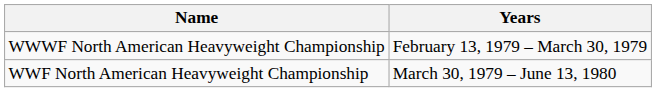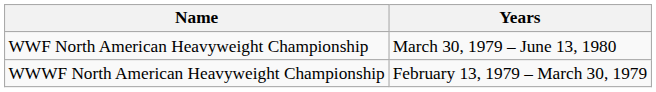rows swapped: WWWF North American Heavyweight Championship <-> WWF North American Heavyweight Championship
